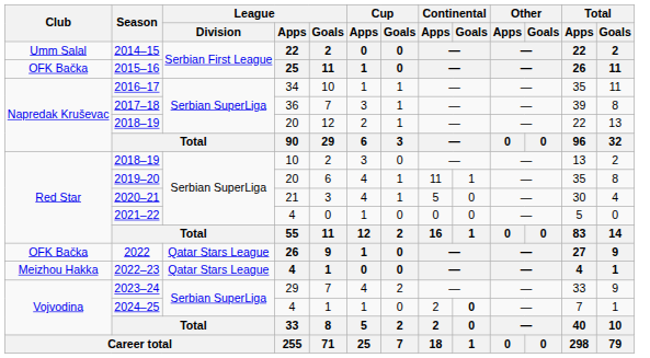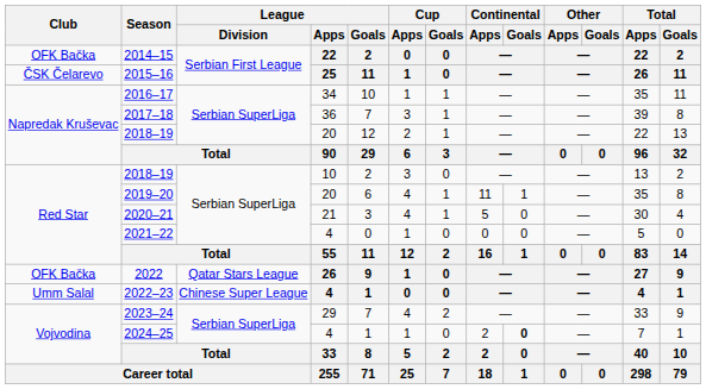2014–15 | Club: Umm Salal -> OFK Bačka
2015–16 | Club: OFK Bačka -> ČSK Čelarevo
2022–23 | Club: Meizhou Hakka -> Umm Salal
2022–23 | League / Division: Qatar Stars League -> Chinese Super League
